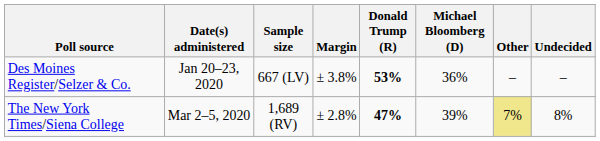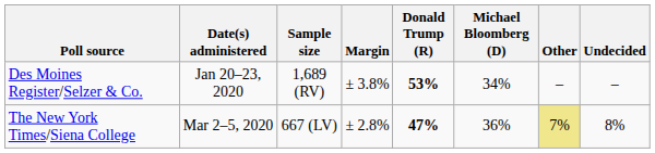Des Moines Register/Selzer & Co. | Sample size: 667 (LV) -> 1,689 (RV)
Des Moines Register/Selzer & Co. | Michael Bloomberg (D): 36% -> 34%
The New York Times/Siena College | Sample size: 1,689 (RV) -> 667 (LV)
The New York Times/Siena College | Michael Bloomberg (D): 39% -> 36%
